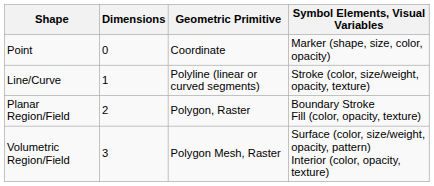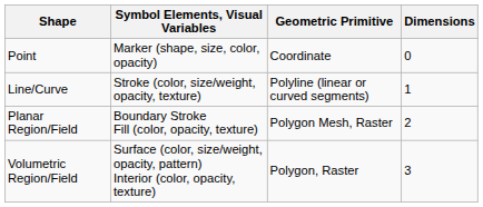columns swapped: Dimensions <-> Symbol Elements, Visual Variables
Planar Region/Field | Geometric Primitive: Polygon, Raster -> Polygon Mesh, Raster
Volumetric Region/Field | Geometric Primitive: Polygon Mesh, Raster -> Polygon, Raster
